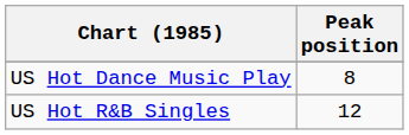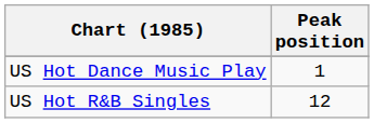US Hot Dance Music Play | Peak position: 8 -> 1
